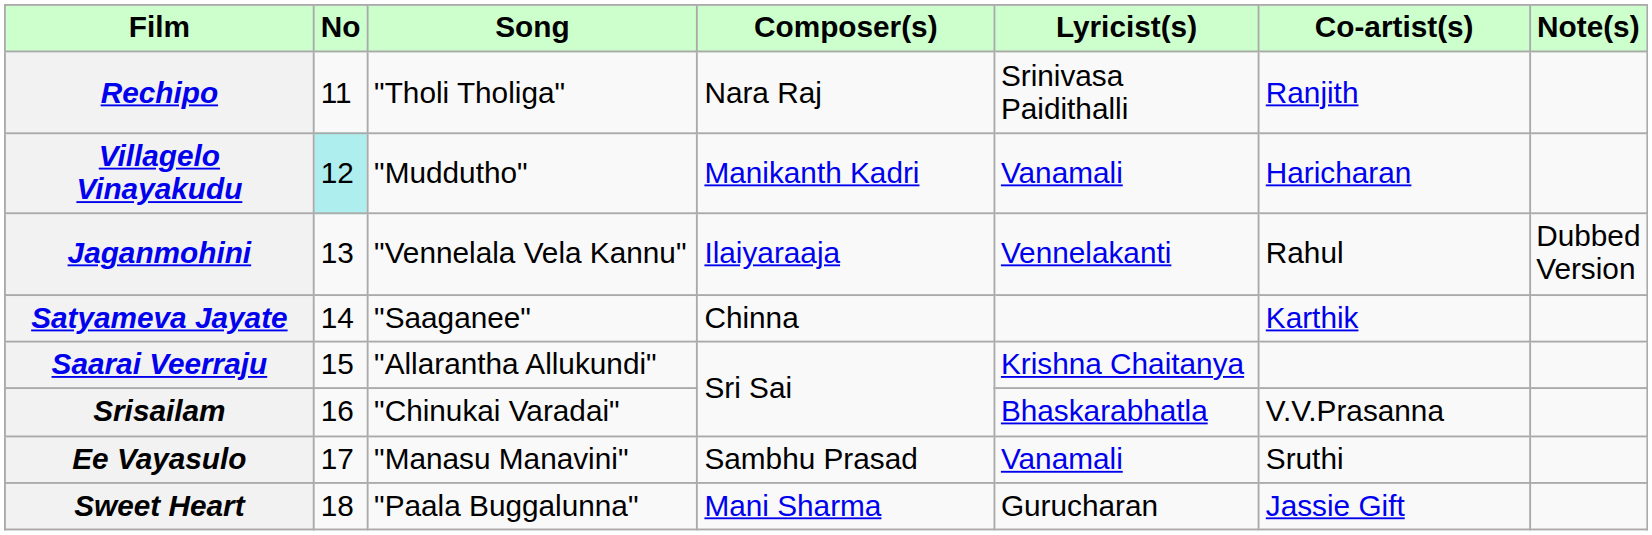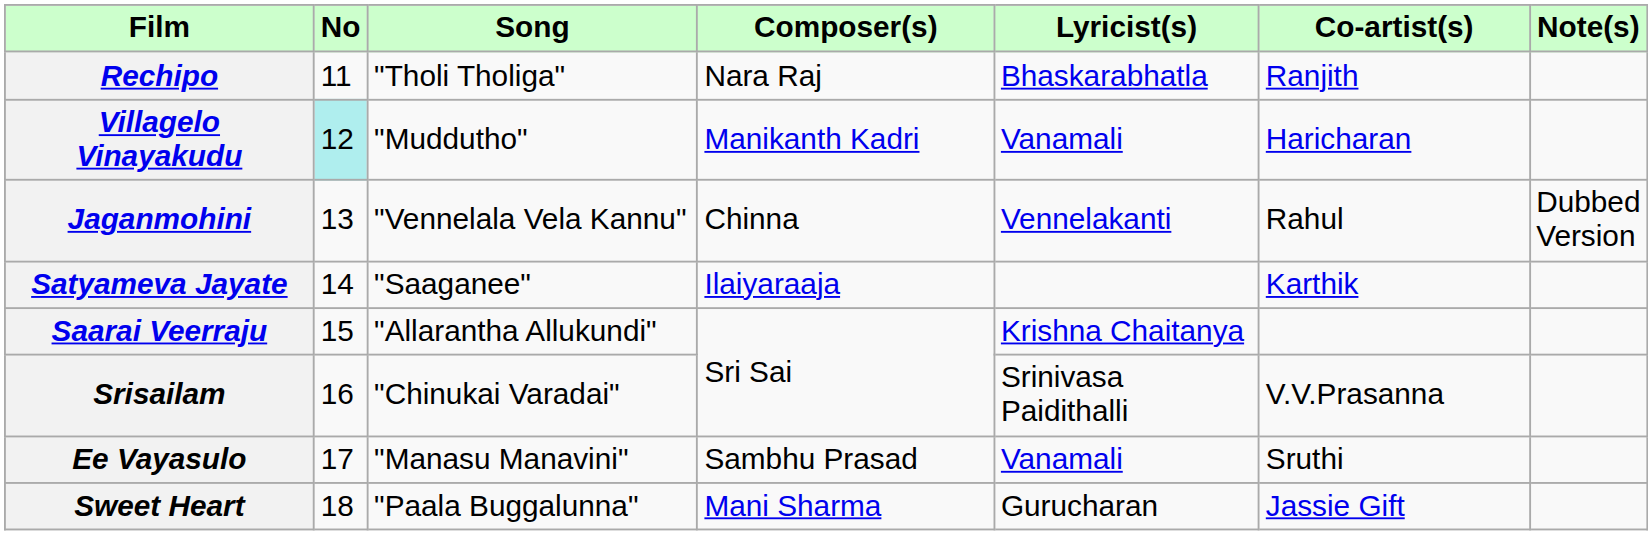Rechipo | Lyricist(s): Srinivasa Paidithalli -> Bhaskarabhatla
Jaganmohini | Composer(s): Ilaiyaraaja -> Chinna
Satyameva Jayate | Composer(s): Chinna -> Ilaiyaraaja
Srisailam | Lyricist(s): Bhaskarabhatla -> Srinivasa Paidithalli
